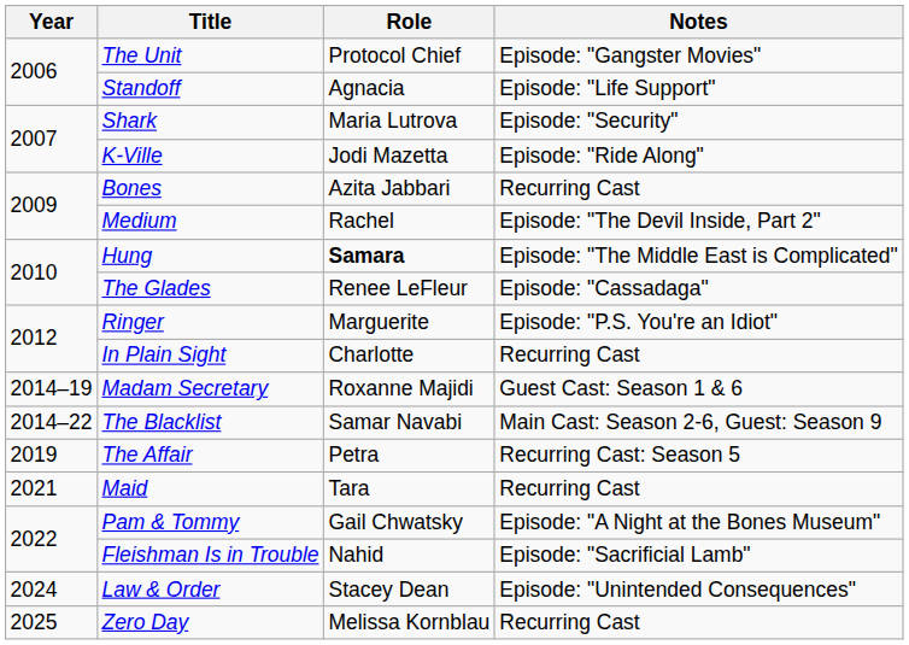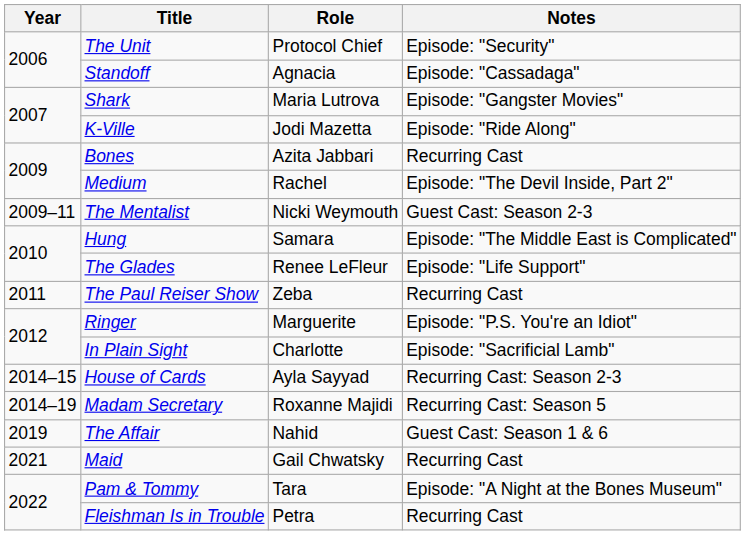The Unit | Notes: Episode: "Gangster Movies" -> Episode: "Security"
Standoff | Notes: Episode: "Life Support" -> Episode: "Cassadaga"
Shark | Notes: Episode: "Security" -> Episode: "Gangster Movies"
+ row: 2009–11 | The Mentalist | Nicki Weymouth | Guest Cast: Season 2-3
Hung | Role: bold -> normal
The Glades | Notes: Episode: "Cassadaga" -> Episode: "Life Support"
+ row: 2011 | The Paul Reiser Show | Zeba | Recurring Cast
In Plain Sight | Notes: Recurring Cast -> Episode: "Sacrificial Lamb"
+ row: 2014–15 | House of Cards | Ayla Sayyad | Recurring Cast: Season 2-3
Madam Secretary | Notes: Guest Cast: Season 1 & 6 -> Recurring Cast: Season 5
- row: 2014–22 | The Blacklist | Samar Navabi | Main Cast: Season 2-6, Guest: Season 9
The Affair | Role: Petra -> Nahid
The Affair | Notes: Recurring Cast: Season 5 -> Guest Cast: Season 1 & 6
Maid | Role: Tara -> Gail Chwatsky
Pam & Tommy | Role: Gail Chwatsky -> Tara
Fleishman Is in Trouble | Role: Nahid -> Petra
Fleishman Is in Trouble | Notes: Episode: "Sacrificial Lamb" -> Recurring Cast
- row: 2024 | Law & Order | Stacey Dean | Episode: "Unintended Consequences"
- row: 2025 | Zero Day | Melissa Kornblau | Recurring Cast
